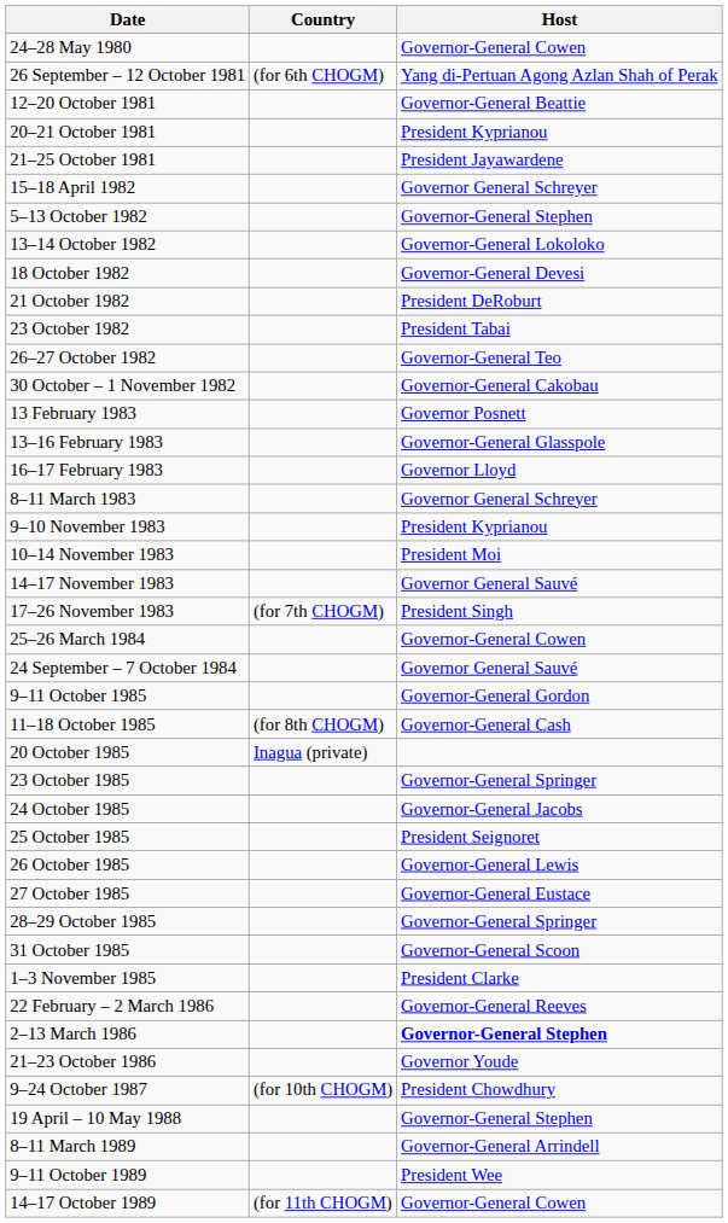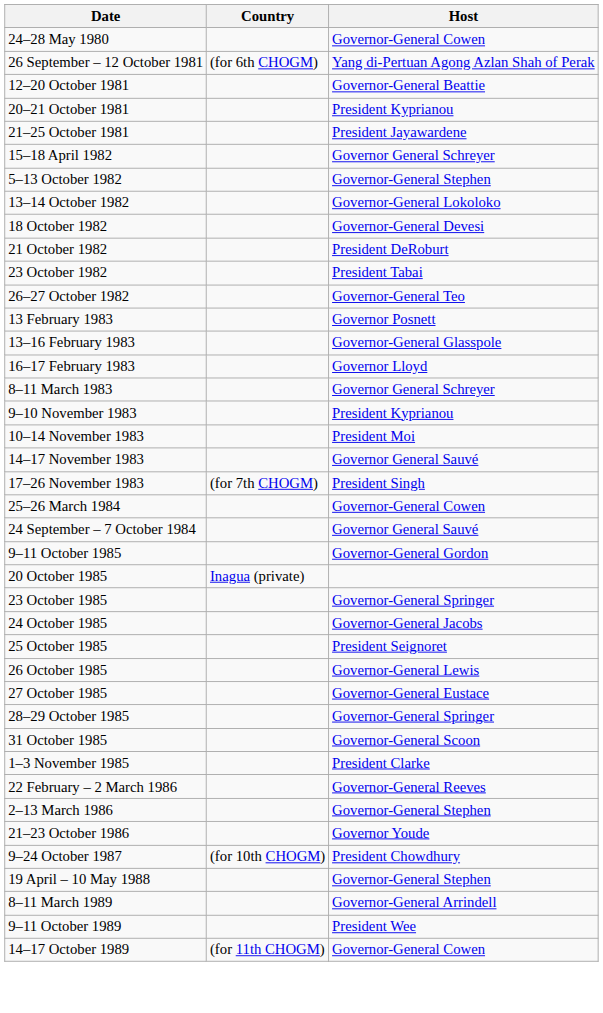- row: 30 October – 1 November 1982 | Governor-General Cakobau
- row: 11–18 October 1985 | (for 8th CHOGM) | Governor-General Cash
2–13 March 1986 | Host: bold -> normal
